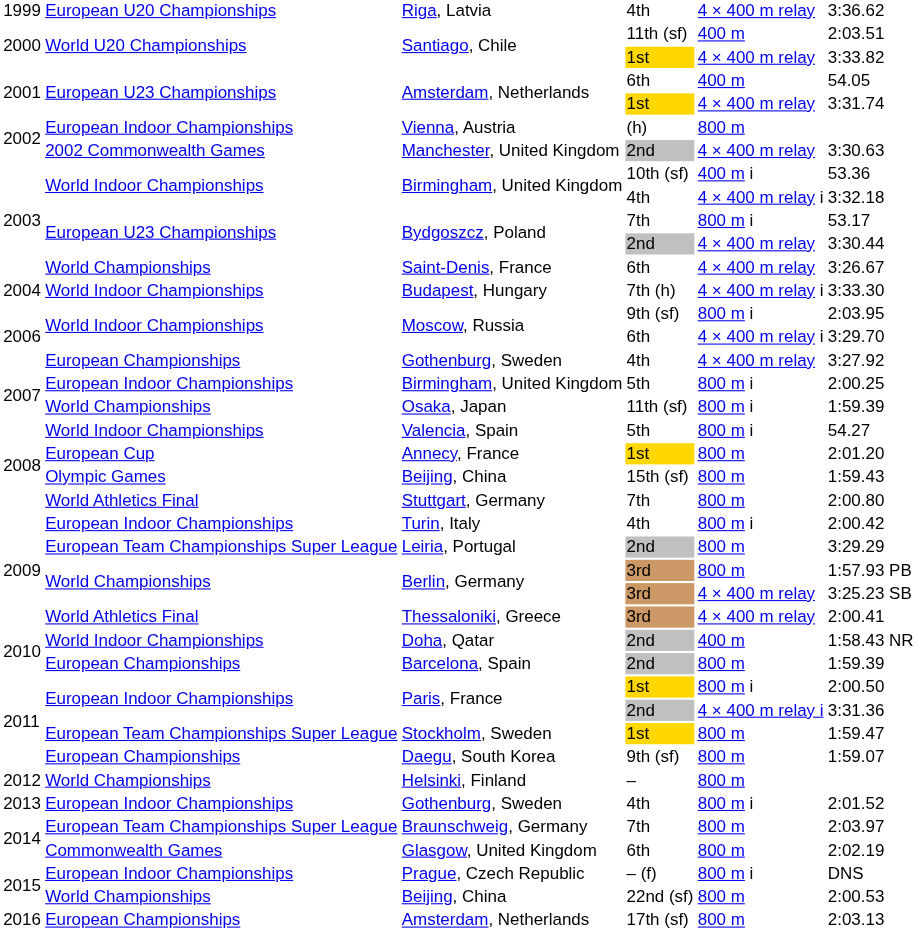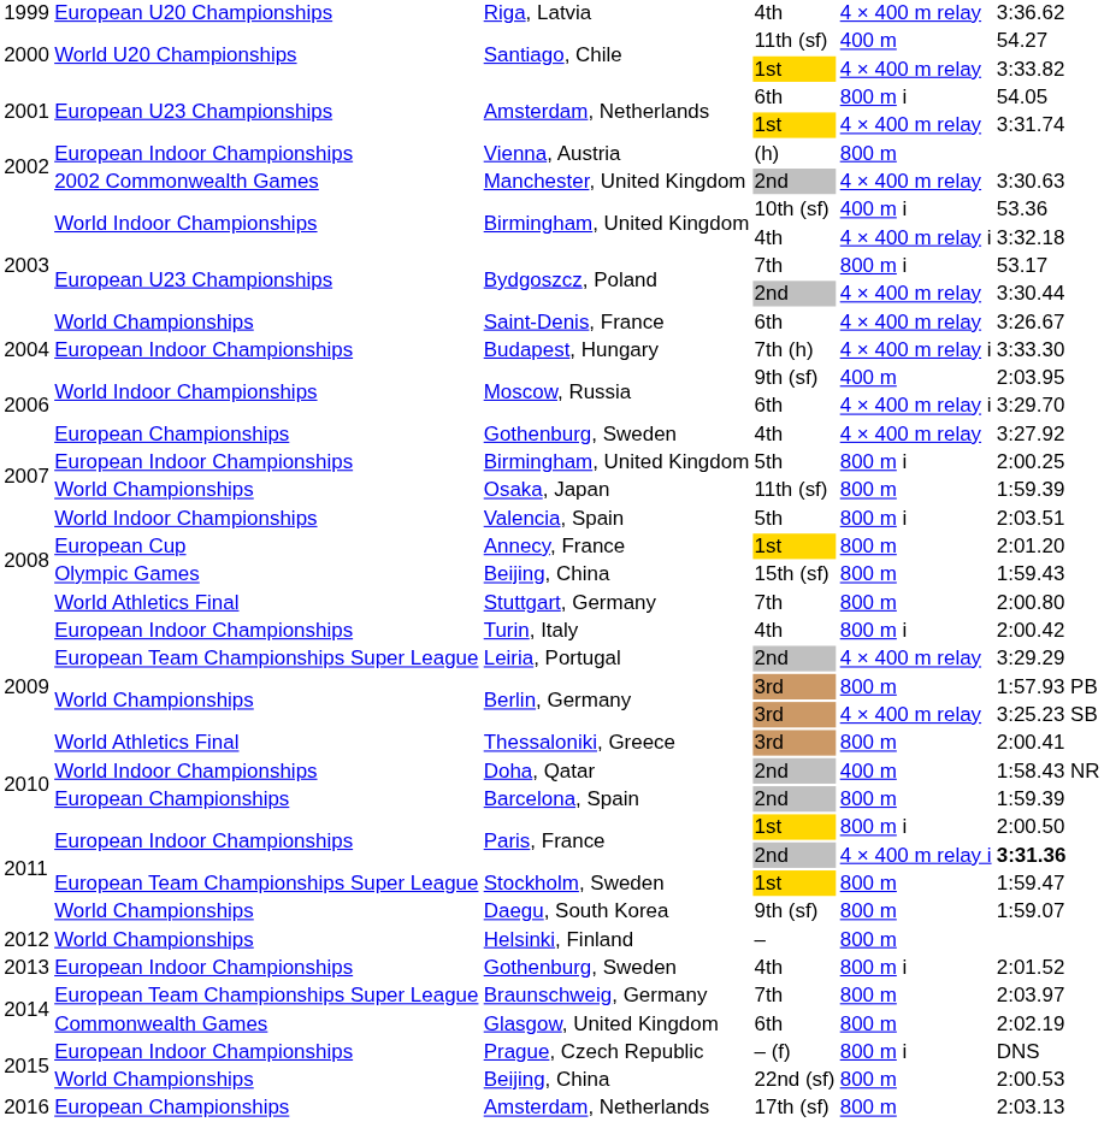Santiago, Chile / 11th (sf) | column 6: 2:03.51 -> 54.27
Amsterdam, Netherlands / 6th | column 5: 400 m -> 800 m i
Budapest, Hungary | column 2: World Indoor Championships -> European Indoor Championships
Moscow, Russia / 9th (sf) | column 5: 800 m i -> 400 m
Osaka, Japan | column 5: 800 m i -> 800 m
Valencia, Spain | column 6: 54.27 -> 2:03.51
Leiria, Portugal | column 5: 800 m -> 4 × 400 m relay
Thessaloniki, Greece | column 5: 4 × 400 m relay -> 800 m
Paris, France / 2nd | column 6: normal -> bold
Daegu, South Korea | column 2: European Championships -> World Championships
